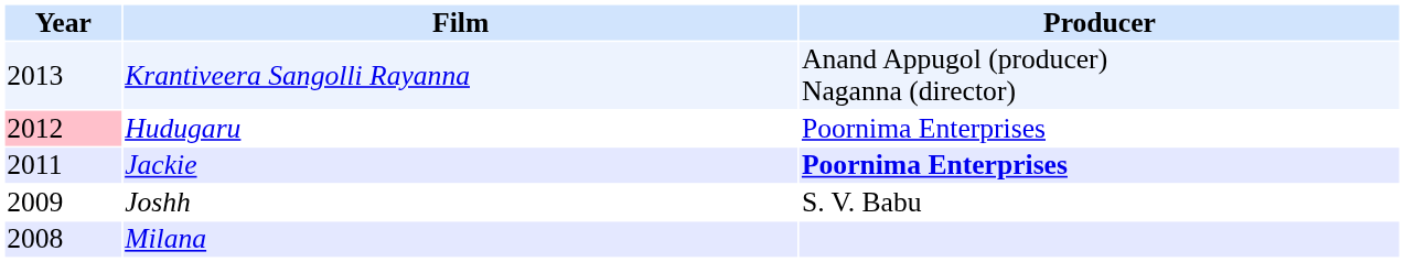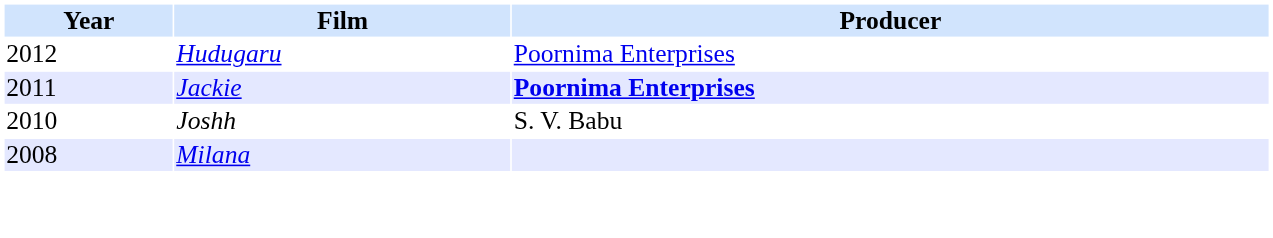- row: 2013 | Krantiveera Sangolli Rayanna | Anand Appugol (producer) Naganna (director)
Hudugaru | Year: pink background -> no background
Joshh | Year: 2009 -> 2010
